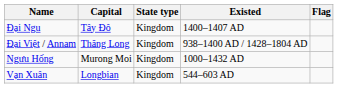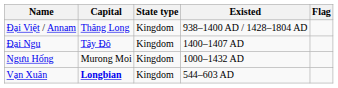rows swapped: Đại Việt / Annam <-> Đại Ngu
Vạn Xuân | Capital: normal -> bold
